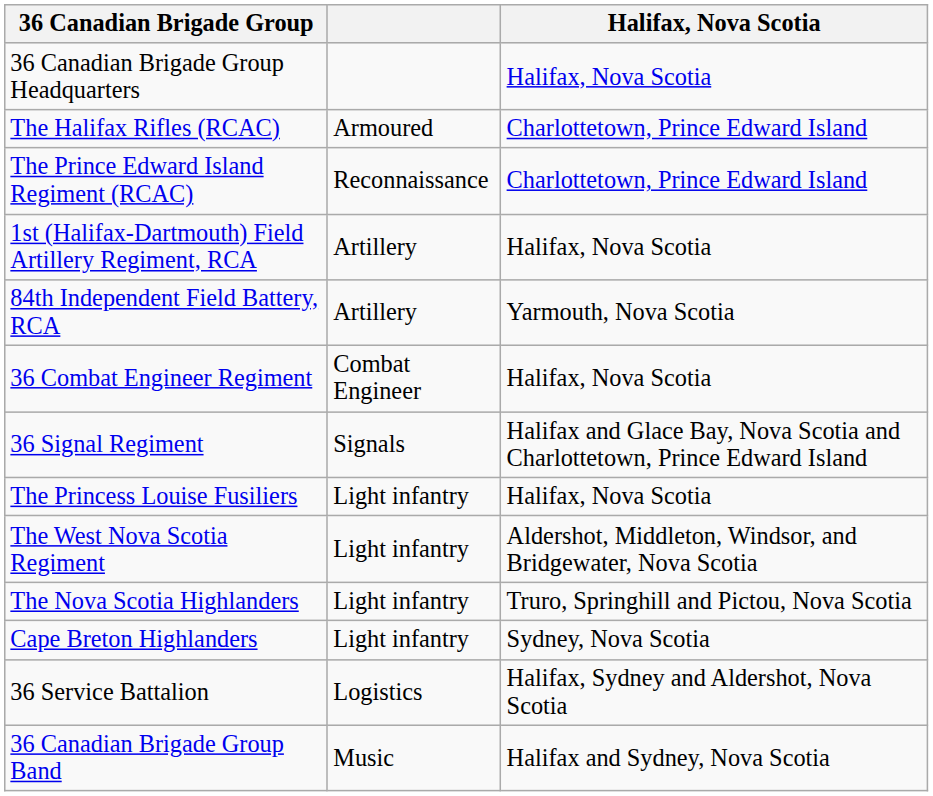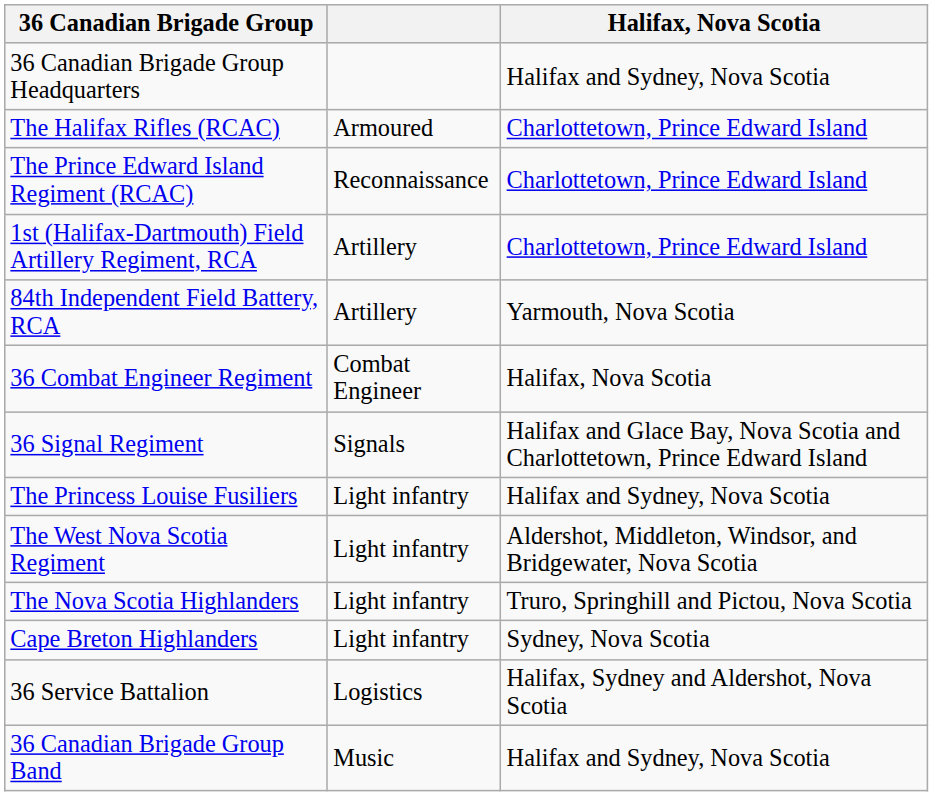36 Canadian Brigade Group Headquarters | Halifax, Nova Scotia: Halifax, Nova Scotia -> Halifax and Sydney, Nova Scotia
1st (Halifax-Dartmouth) Field Artillery Regiment, RCA | Halifax, Nova Scotia: Halifax, Nova Scotia -> Charlottetown, Prince Edward Island
The Princess Louise Fusiliers | Halifax, Nova Scotia: Halifax, Nova Scotia -> Halifax and Sydney, Nova Scotia
